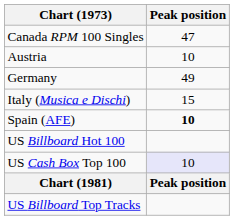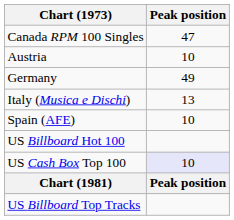Italy (Musica e Dischi) | Peak position: 15 -> 13
Spain (AFE) | Peak position: bold -> normal
